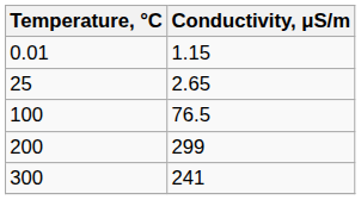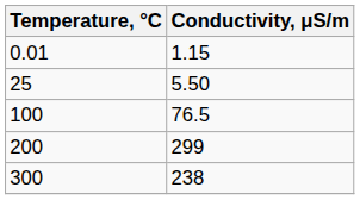25 | Conductivity, μS/m: 2.65 -> 5.50
300 | Conductivity, μS/m: 241 -> 238
